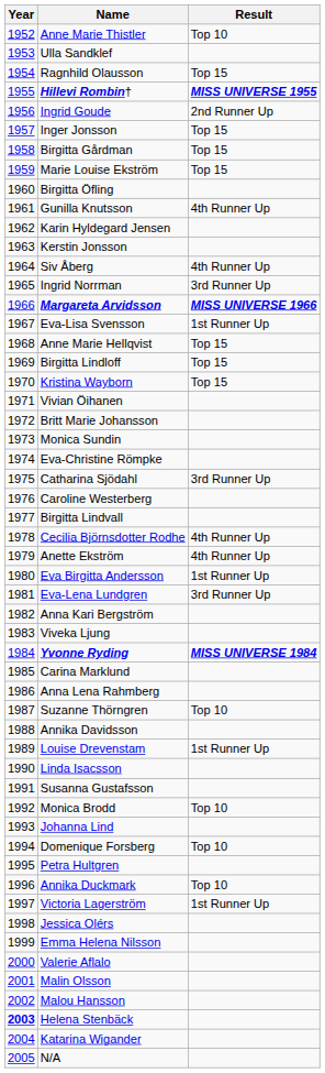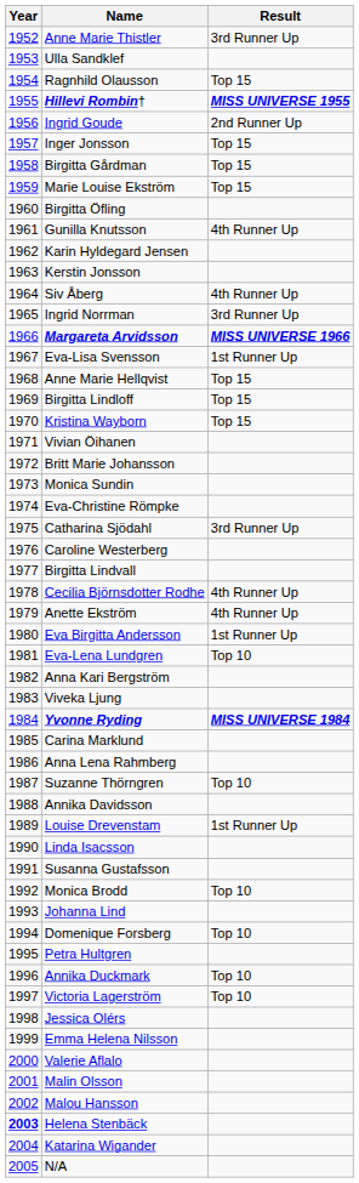Anne Marie Thistler | Result: Top 10 -> 3rd Runner Up
Eva-Lena Lundgren | Result: 3rd Runner Up -> Top 10
Victoria Lagerström | Result: 1st Runner Up -> Top 10
